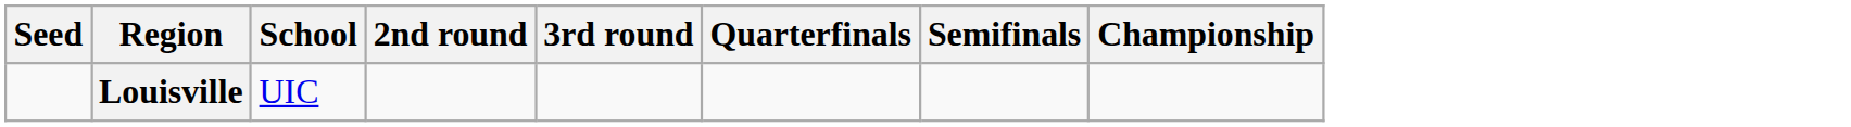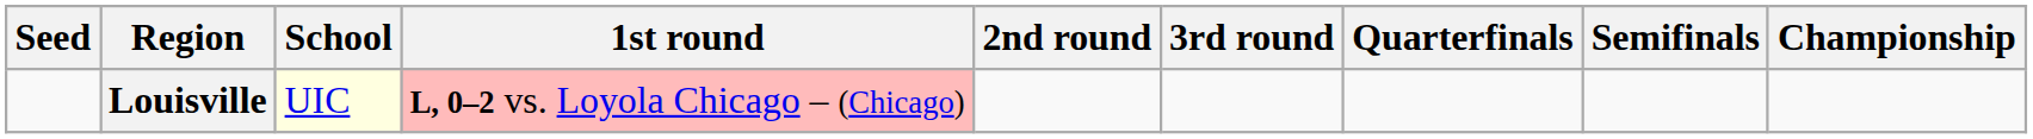+ column: 1st round | L, 0–2 vs. Loyola Chicago – (Chicago)
Louisville | School: no background -> lightyellow background
